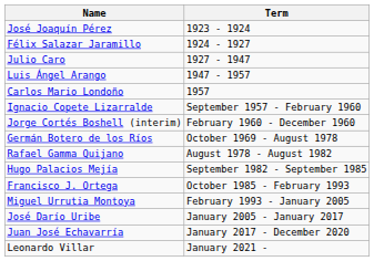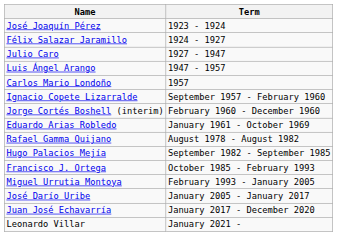+ row: Eduardo Arias Robledo | January 1961 - October 1969
- row: Germán Botero de los Ríos | October 1969 - August 1978
